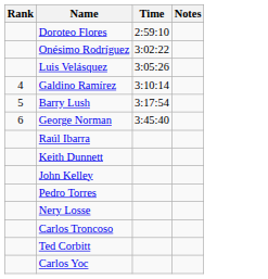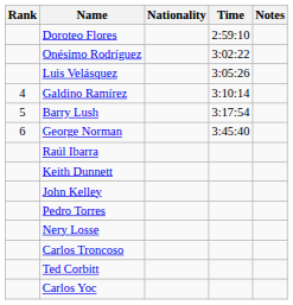+ column: Nationality
